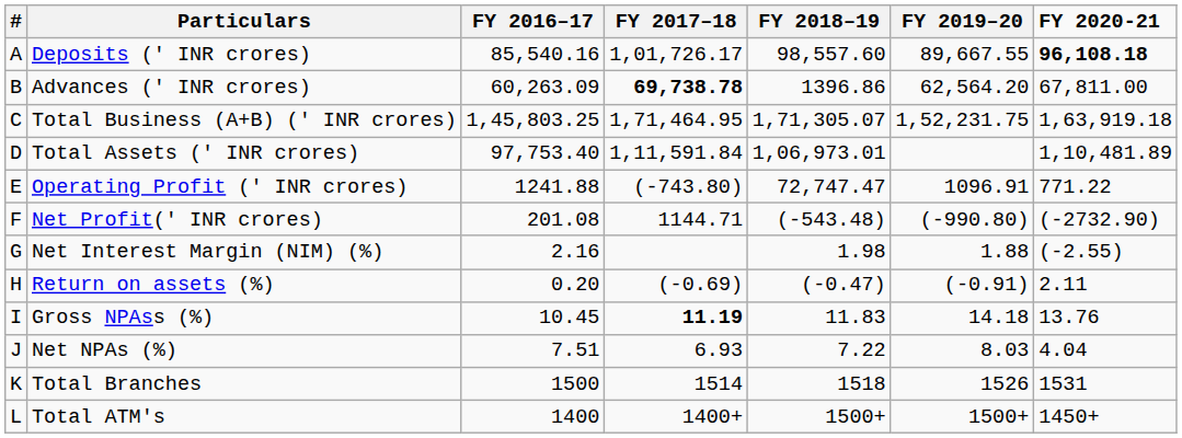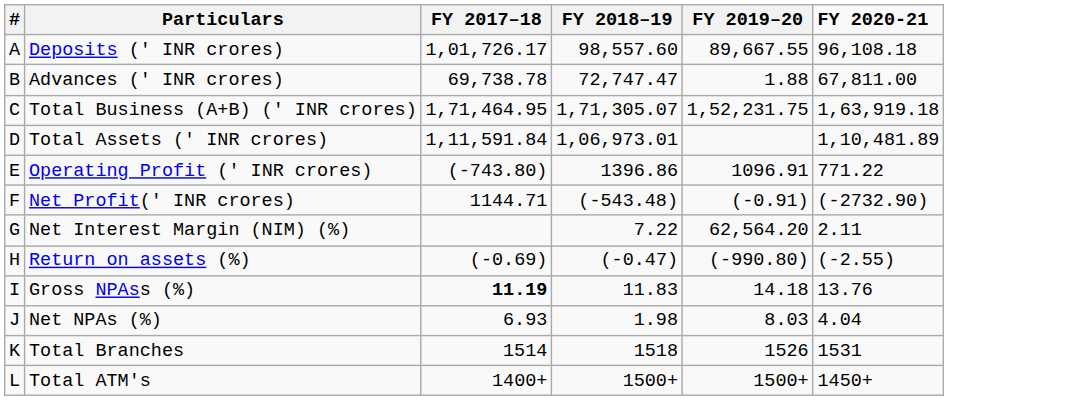- column: FY 2016–17 | 85,540.16 | 60,263.09 | 1,45,803.25 | 97,753.40 | 1241.88 | 201.08 | 2.16 | 0.20 | 10.45 | 7.51 | 1500 | 1400
Deposits (' INR crores) | FY 2020-21: bold -> normal
Advances (' INR crores) | FY 2017–18: bold -> normal
Advances (' INR crores) | FY 2018–19: 1396.86 -> 72,747.47
Advances (' INR crores) | FY 2019–20: 62,564.20 -> 1.88
Operating Profit (' INR crores) | FY 2018–19: 72,747.47 -> 1396.86
Net Profit(' INR crores) | FY 2019–20: (-990.80) -> (-0.91)
Net Interest Margin (NIM) (%) | FY 2018–19: 1.98 -> 7.22
Net Interest Margin (NIM) (%) | FY 2019–20: 1.88 -> 62,564.20
Net Interest Margin (NIM) (%) | FY 2020-21: (-2.55) -> 2.11
Return on assets (%) | FY 2019–20: (-0.91) -> (-990.80)
Return on assets (%) | FY 2020-21: 2.11 -> (-2.55)
Net NPAs (%) | FY 2018–19: 7.22 -> 1.98
